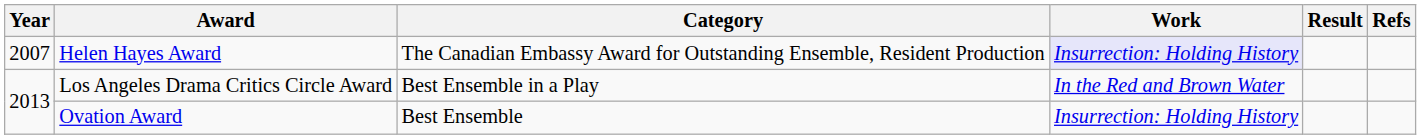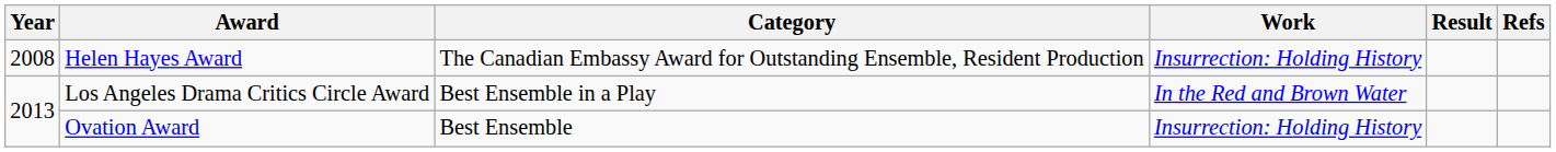Helen Hayes Award | Year: 2007 -> 2008
Helen Hayes Award | Work: lavender background -> no background
